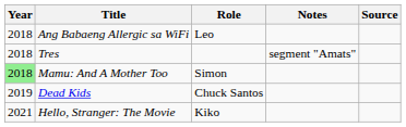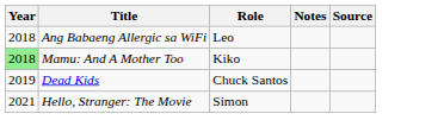- row: 2018 | Tres | segment "Amats"
Mamu: And A Mother Too | Role: Simon -> Kiko
Hello, Stranger: The Movie | Role: Kiko -> Simon
